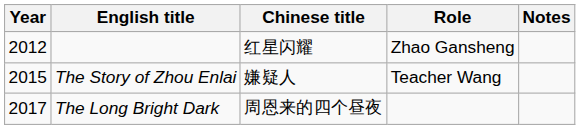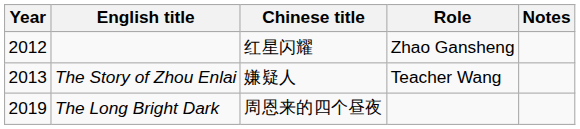The Story of Zhou Enlai | Year: 2015 -> 2013
The Long Bright Dark | Year: 2017 -> 2019
